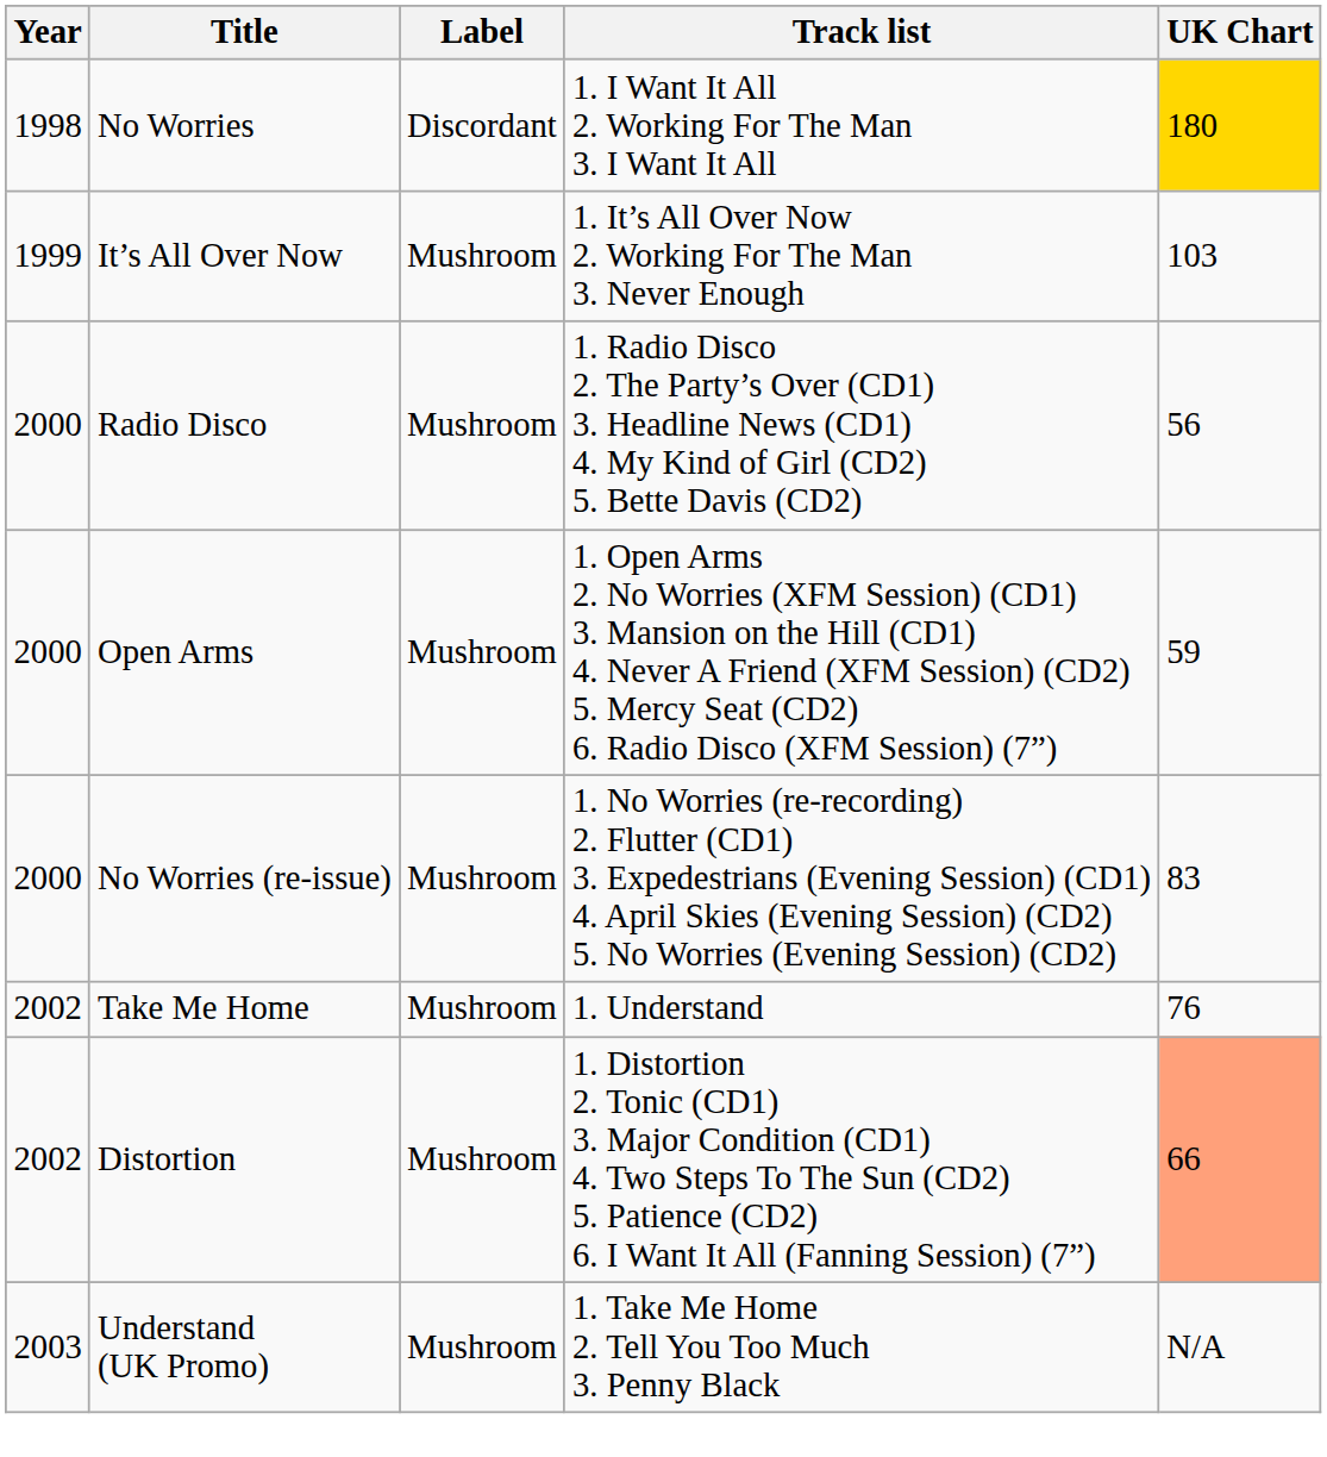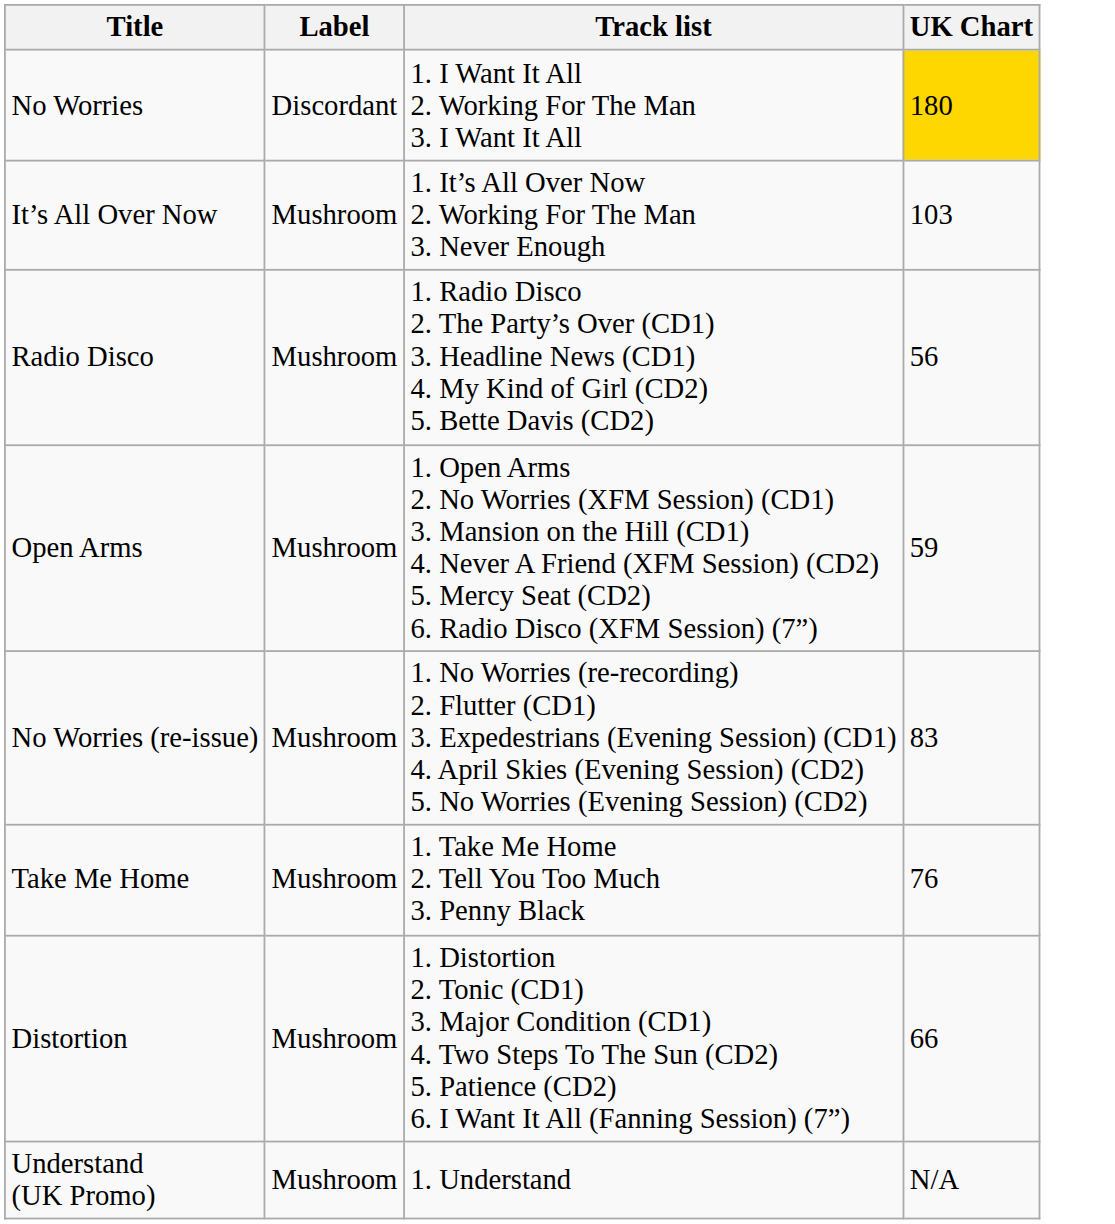- column: Year | 1998 | 1999 | 2000 | 2000 | 2000 | 2002 | 2002 | 2003
Take Me Home | Track list: 1. Understand -> 1. Take Me Home 2. Tell You Too Much 3. Penny Black
Distortion | UK Chart: lightsalmon background -> no background
Understand (UK Promo) | Track list: 1. Take Me Home 2. Tell You Too Much 3. Penny Black -> 1. Understand
